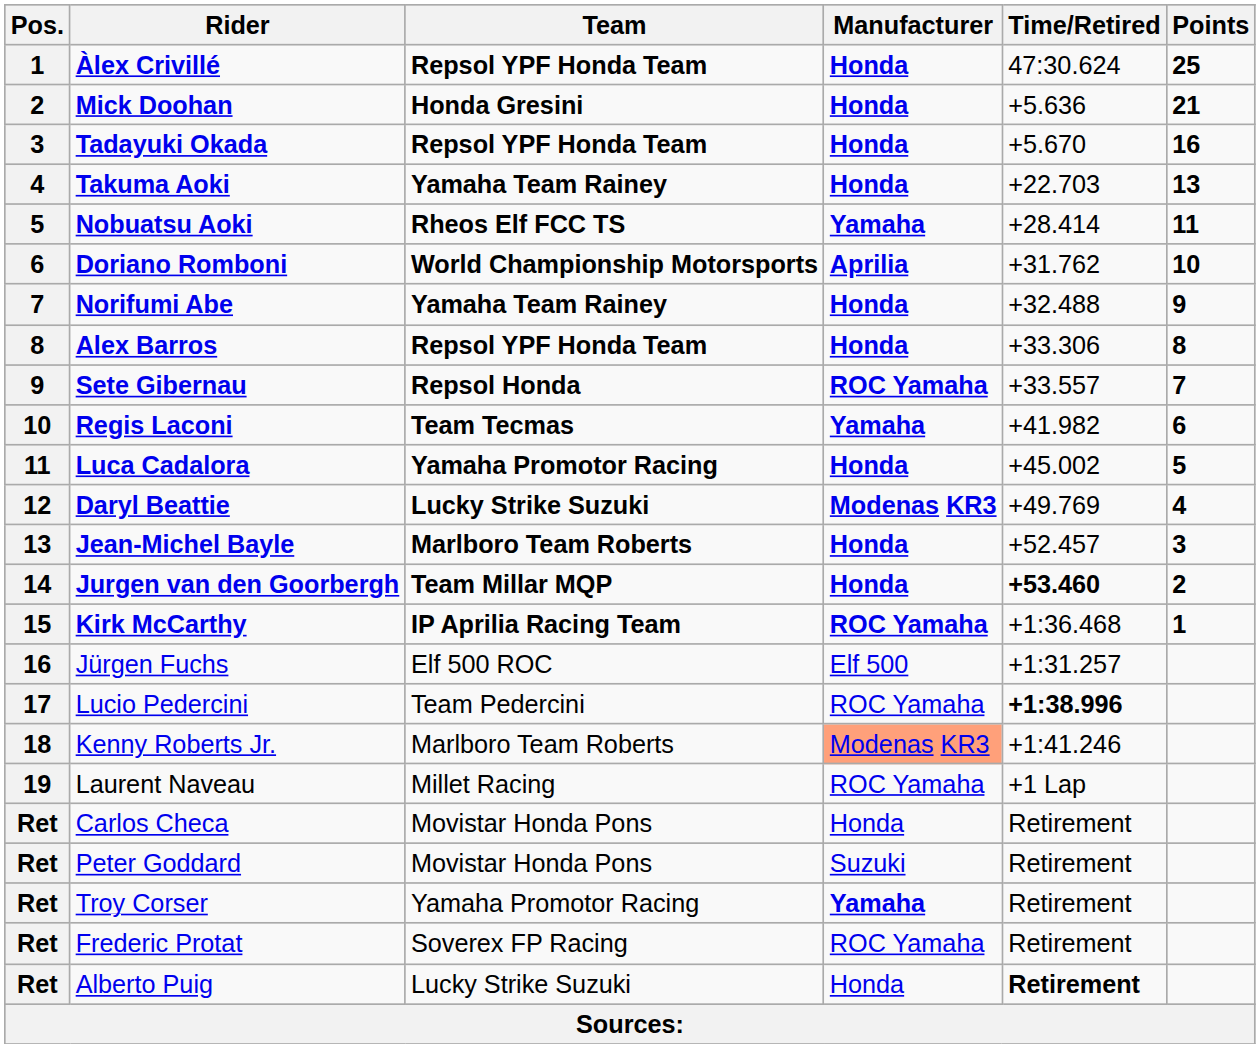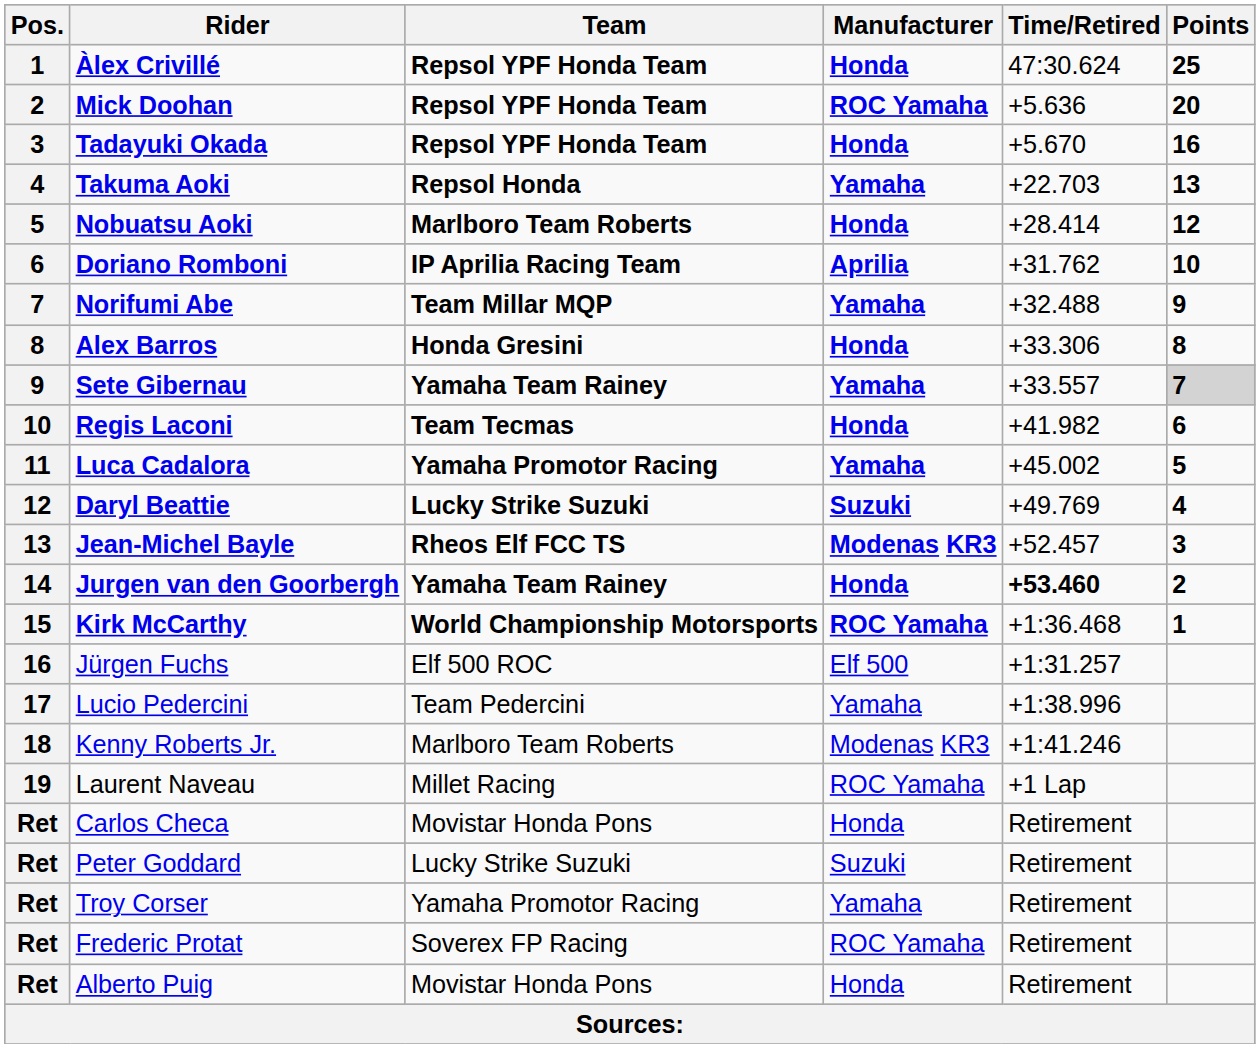Mick Doohan | Team: Honda Gresini -> Repsol YPF Honda Team
Mick Doohan | Manufacturer: Honda -> ROC Yamaha
Mick Doohan | Points: 21 -> 20
Takuma Aoki | Team: Yamaha Team Rainey -> Repsol Honda
Takuma Aoki | Manufacturer: Honda -> Yamaha
Nobuatsu Aoki | Team: Rheos Elf FCC TS -> Marlboro Team Roberts
Nobuatsu Aoki | Manufacturer: Yamaha -> Honda
Nobuatsu Aoki | Points: 11 -> 12
Doriano Romboni | Team: World Championship Motorsports -> IP Aprilia Racing Team
Norifumi Abe | Team: Yamaha Team Rainey -> Team Millar MQP
Norifumi Abe | Manufacturer: Honda -> Yamaha
Alex Barros | Team: Repsol YPF Honda Team -> Honda Gresini
Sete Gibernau | Team: Repsol Honda -> Yamaha Team Rainey
Sete Gibernau | Manufacturer: ROC Yamaha -> Yamaha
Sete Gibernau | Points: no background -> lightgrey background
Regis Laconi | Manufacturer: Yamaha -> Honda
Luca Cadalora | Manufacturer: Honda -> Yamaha
Daryl Beattie | Manufacturer: Modenas KR3 -> Suzuki
Jean-Michel Bayle | Team: Marlboro Team Roberts -> Rheos Elf FCC TS
Jean-Michel Bayle | Manufacturer: Honda -> Modenas KR3
Jurgen van den Goorbergh | Team: Team Millar MQP -> Yamaha Team Rainey
Kirk McCarthy | Team: IP Aprilia Racing Team -> World Championship Motorsports
Lucio Pedercini | Manufacturer: ROC Yamaha -> Yamaha
Lucio Pedercini | Time/Retired: bold -> normal
Kenny Roberts Jr. | Manufacturer: lightsalmon background -> no background
Peter Goddard | Team: Movistar Honda Pons -> Lucky Strike Suzuki
Troy Corser | Manufacturer: bold -> normal
Alberto Puig | Team: Lucky Strike Suzuki -> Movistar Honda Pons
Alberto Puig | Time/Retired: bold -> normal
